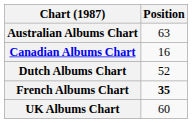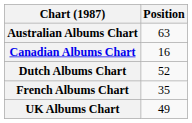French Albums Chart | Position: bold -> normal
UK Albums Chart | Position: 60 -> 49
